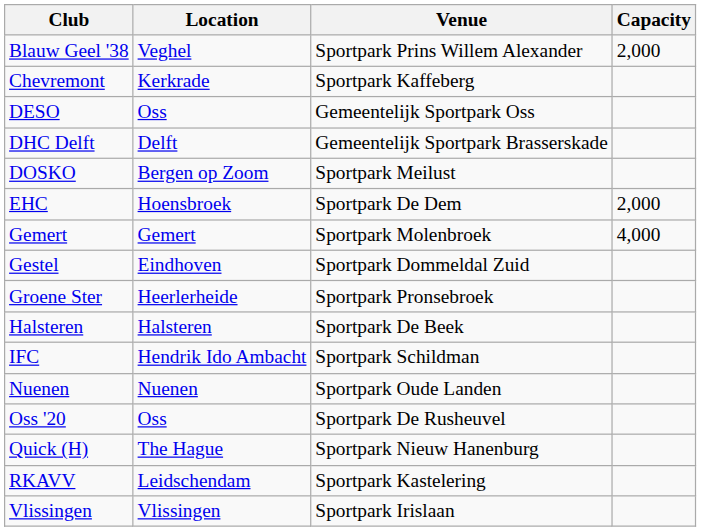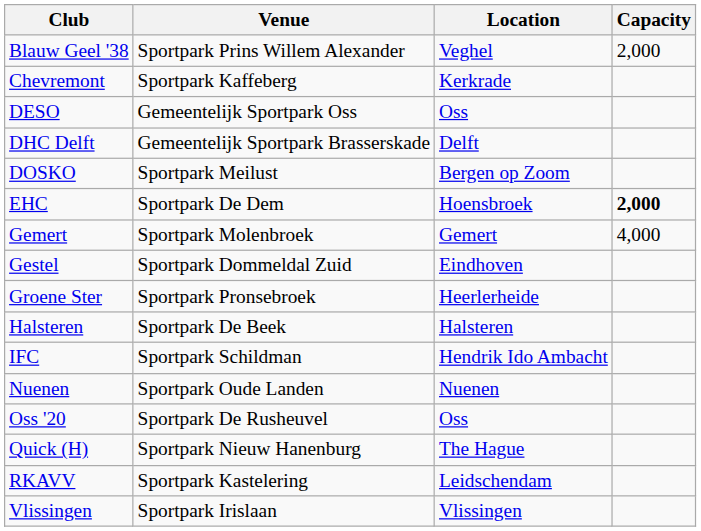columns swapped: Location <-> Venue
EHC | Capacity: normal -> bold
